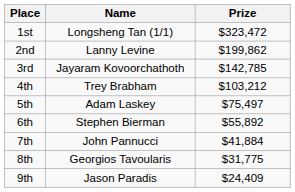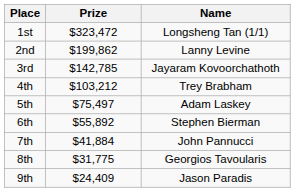columns swapped: Name <-> Prize
